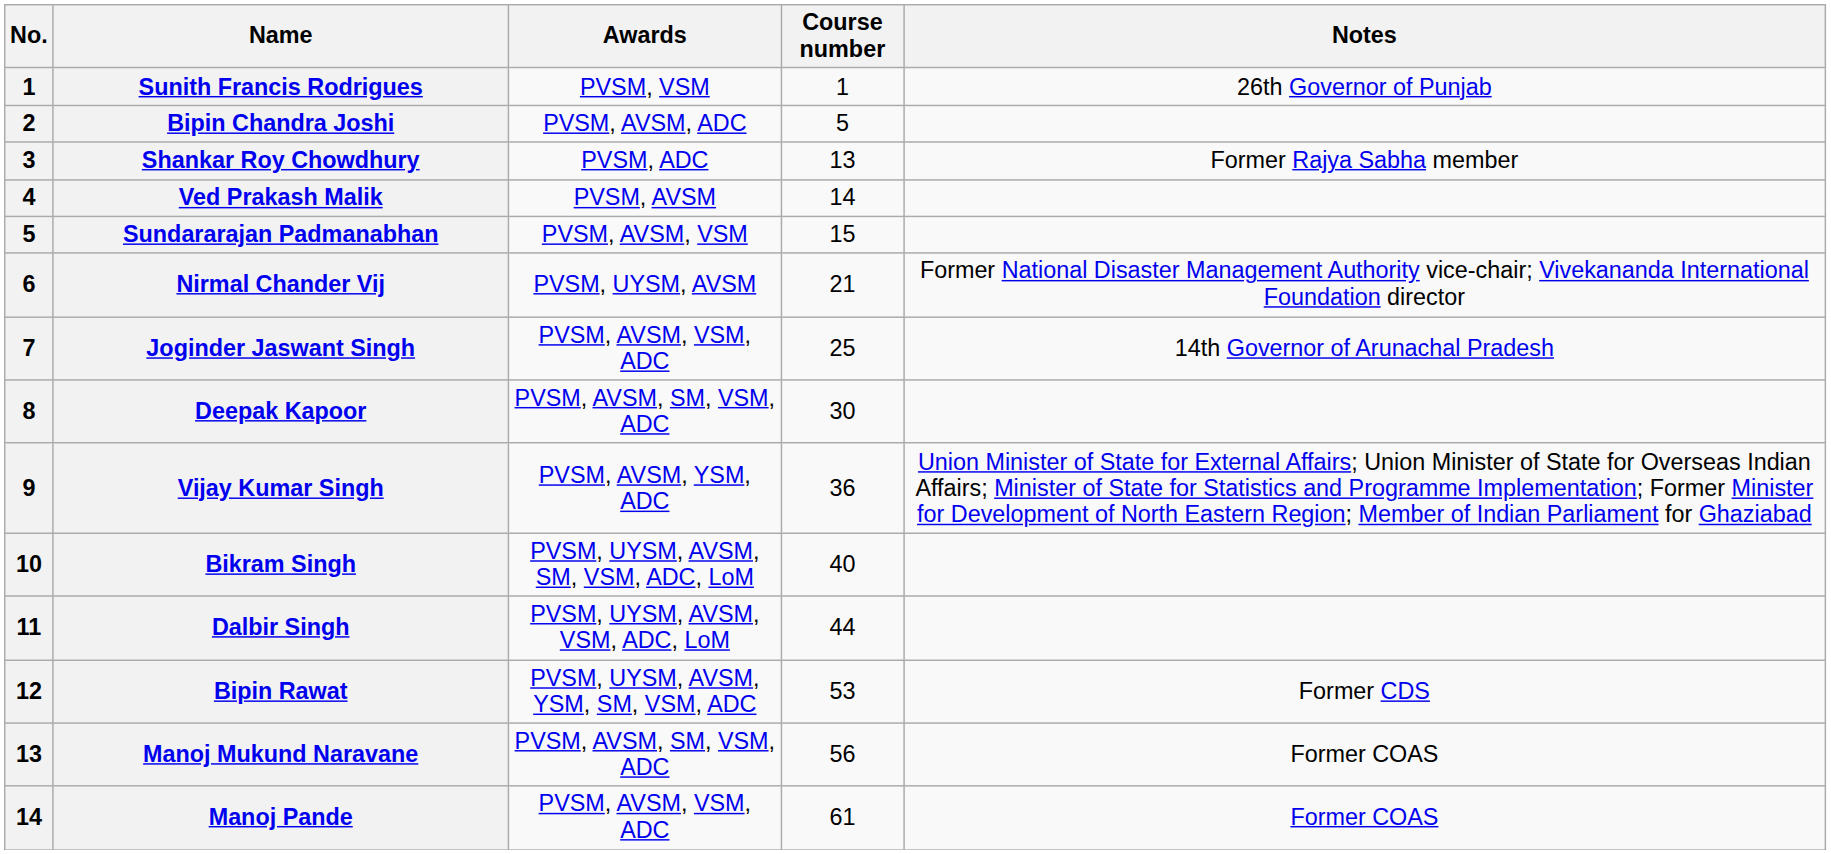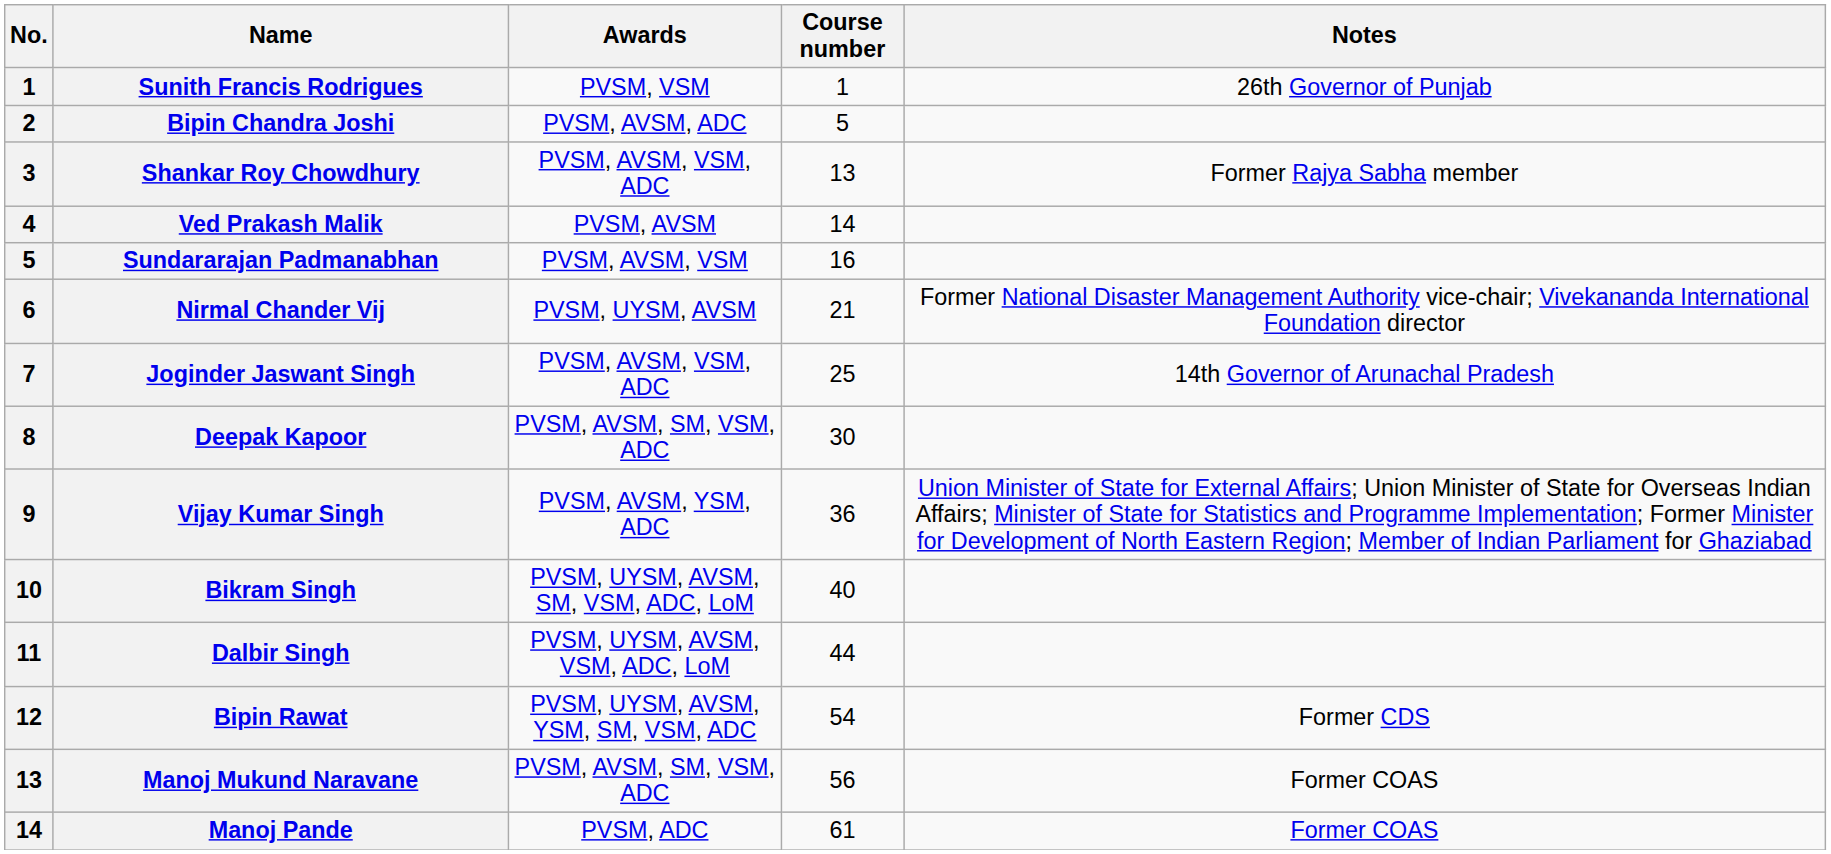Shankar Roy Chowdhury | Awards: PVSM, ADC -> PVSM, AVSM, VSM, ADC
Sundararajan Padmanabhan | Course number: 15 -> 16
Bipin Rawat | Course number: 53 -> 54
Manoj Pande | Awards: PVSM, AVSM, VSM, ADC -> PVSM, ADC
